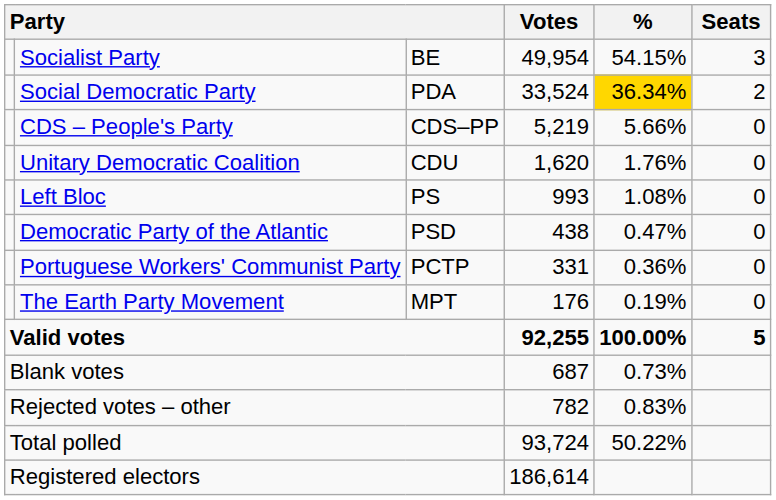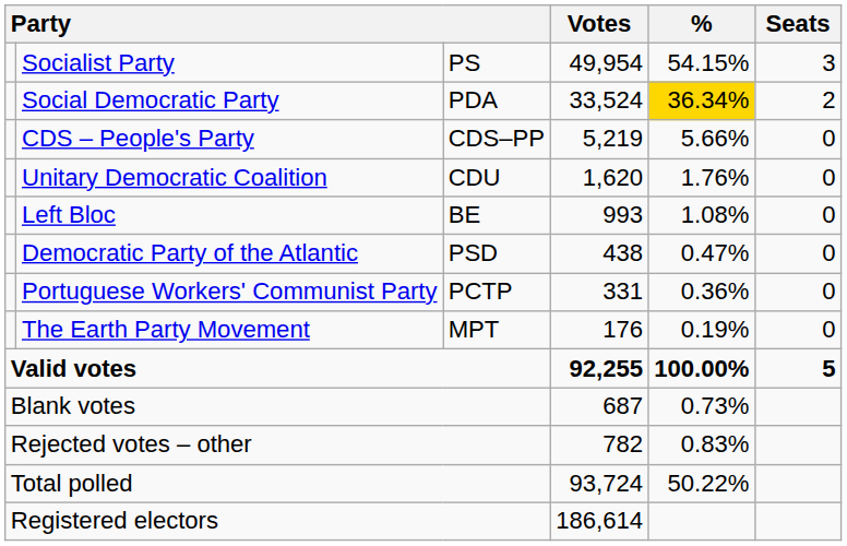Socialist Party | column 3: BE -> PS
Left Bloc | column 3: PS -> BE
